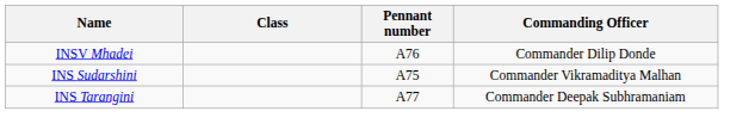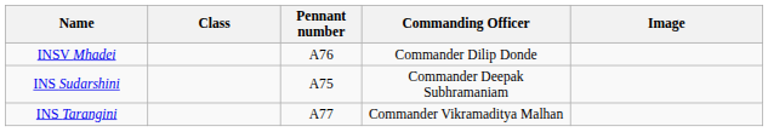+ column: Image
INS Sudarshini | Commanding Officer: Commander Vikramaditya Malhan -> Commander Deepak Subhramaniam
INS Tarangini | Commanding Officer: Commander Deepak Subhramaniam -> Commander Vikramaditya Malhan
